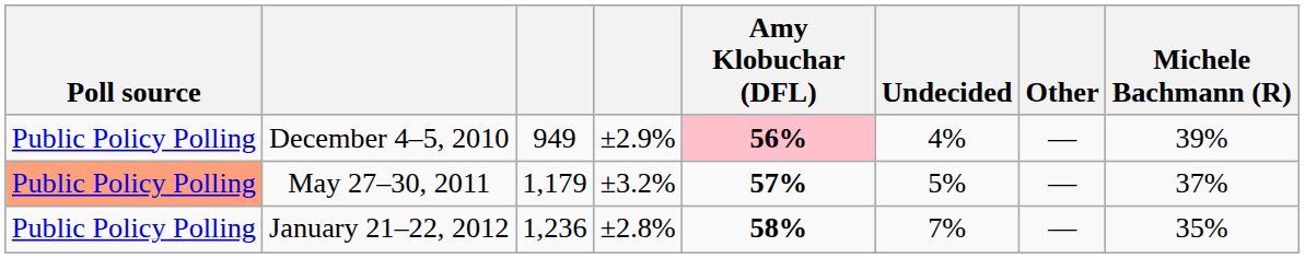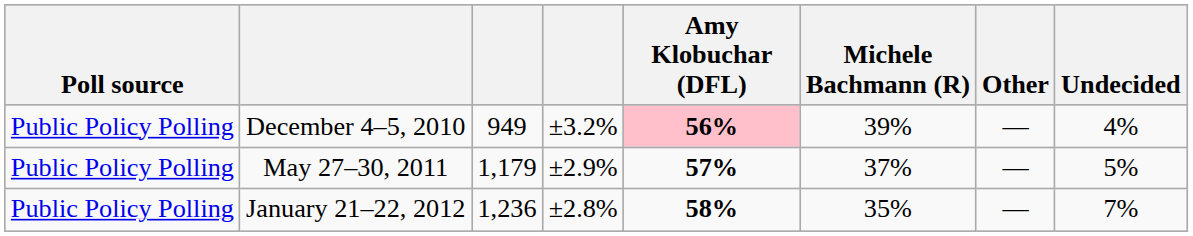columns swapped: Michele Bachmann (R) <-> Undecided
December 4–5, 2010 | column 4: ±2.9% -> ±3.2%
May 27–30, 2011 | Poll source: lightsalmon background -> no background
May 27–30, 2011 | column 4: ±3.2% -> ±2.9%
